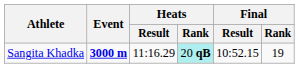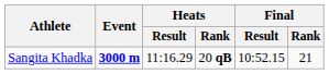Sangita Khadka | Heats / Rank: paleturquoise background -> no background
Sangita Khadka | Final / Rank: 19 -> 21
